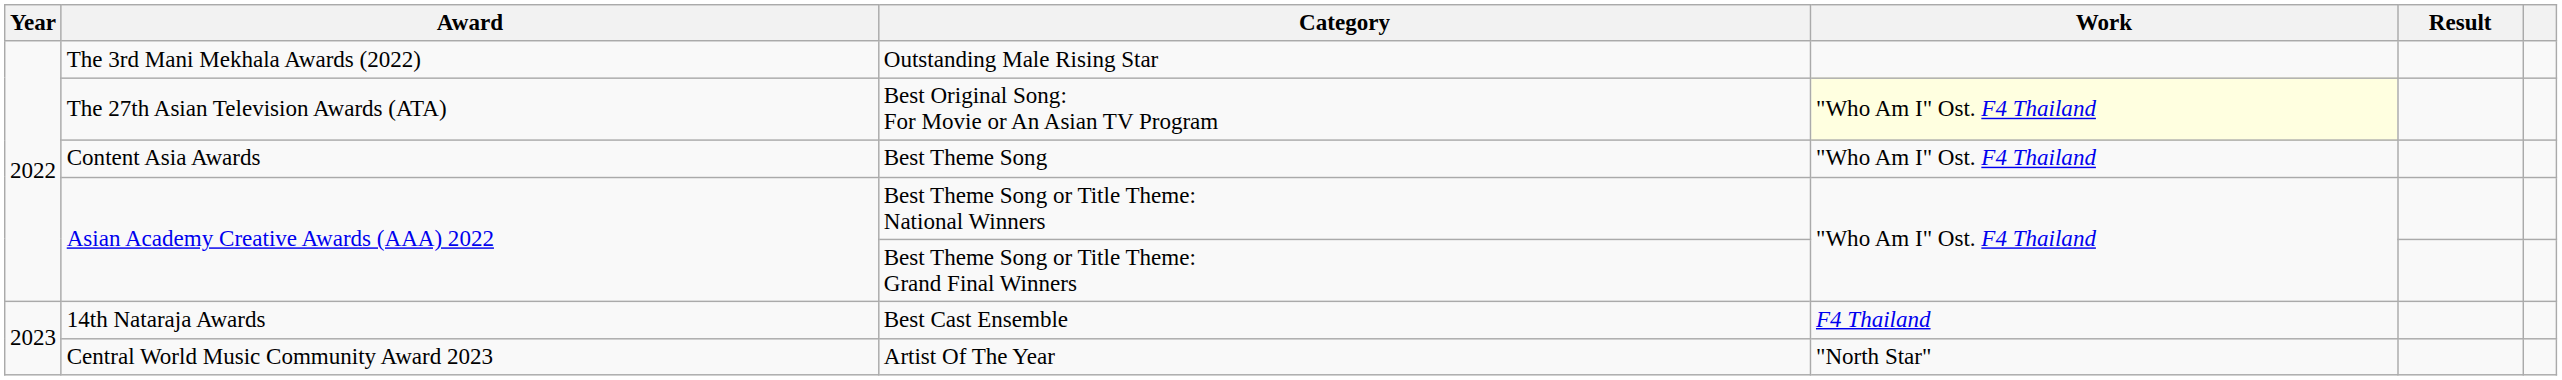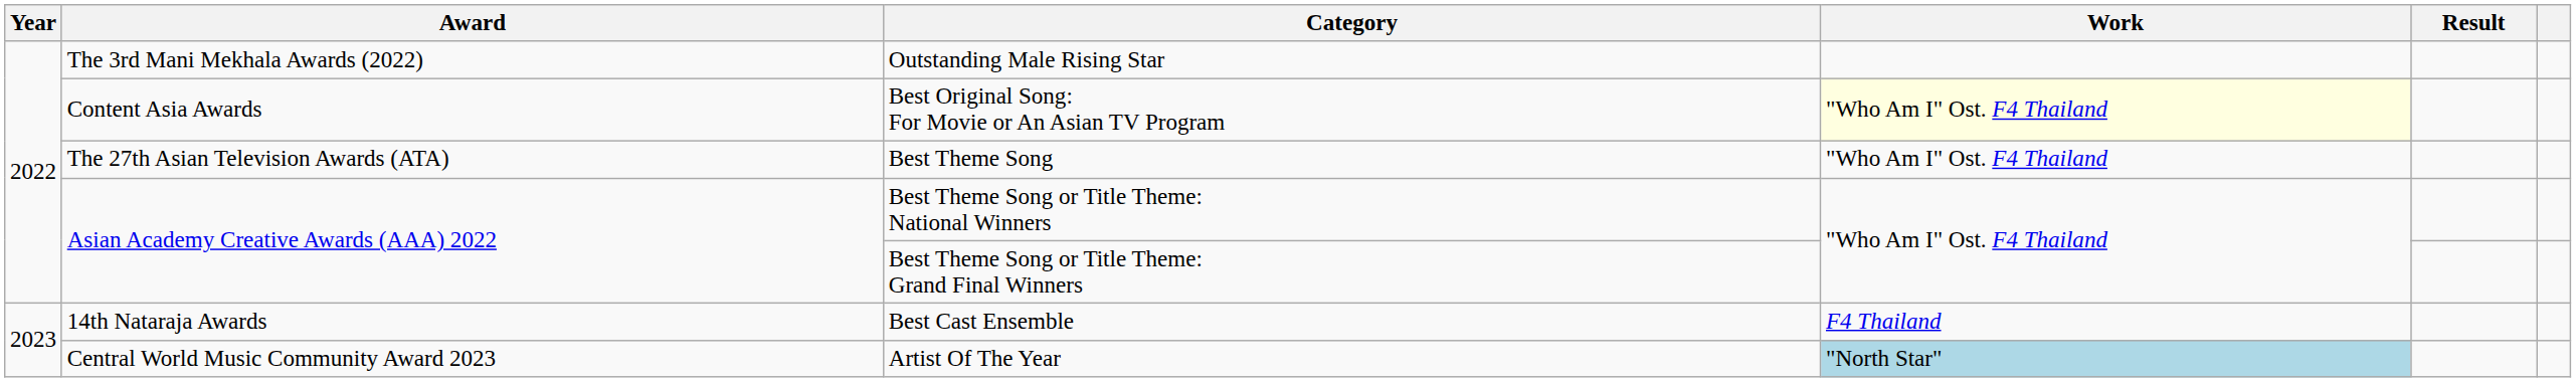Best Original Song: For Movie or An Asian TV Program | Award: The 27th Asian Television Awards (ATA) -> Content Asia Awards
Best Theme Song | Award: Content Asia Awards -> The 27th Asian Television Awards (ATA)
Artist Of The Year | Work: no background -> lightblue background
